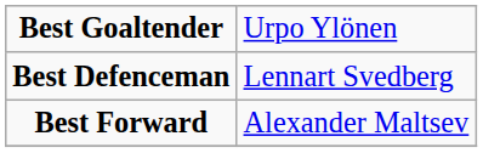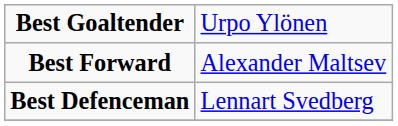rows swapped: Best Defenceman <-> Best Forward
